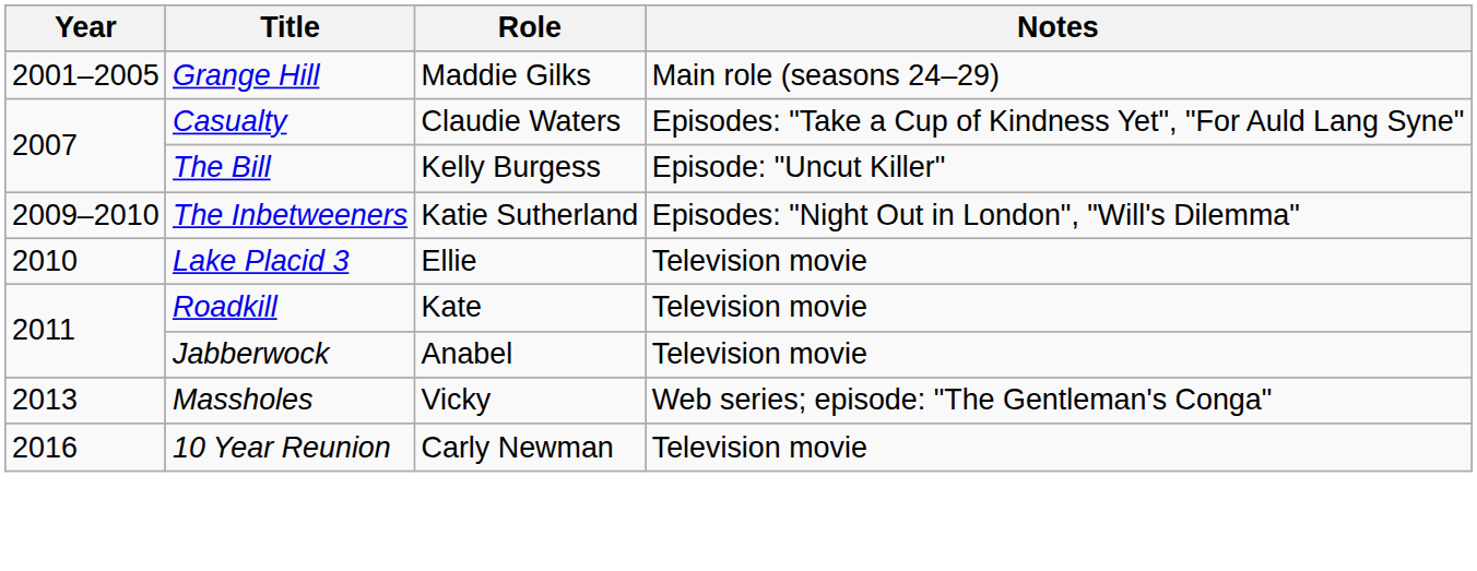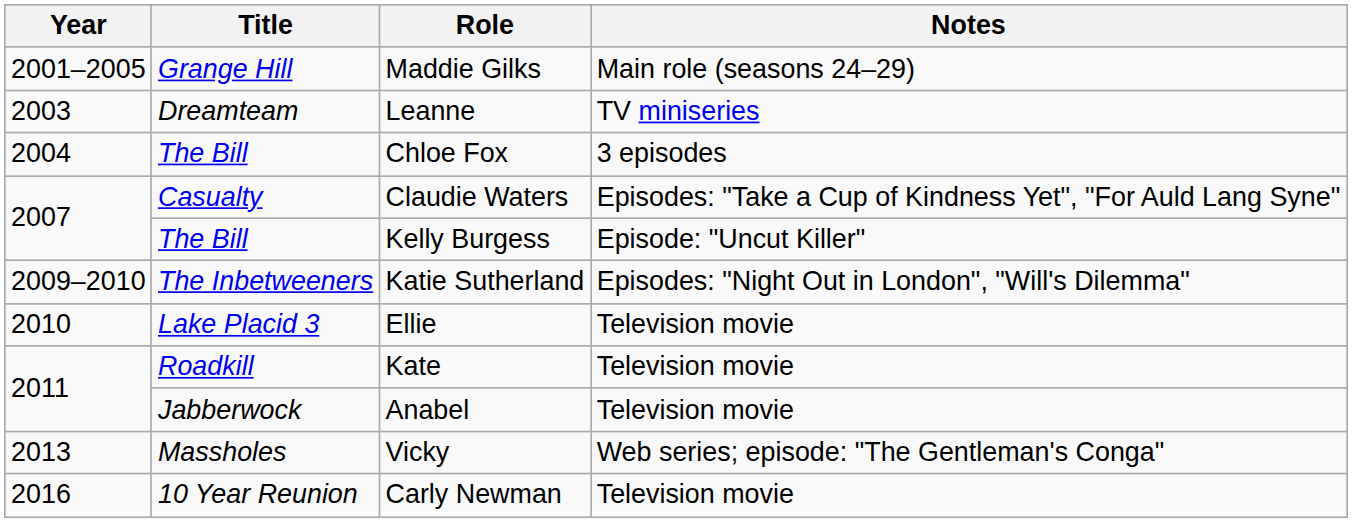+ row: 2003 | Dreamteam | Leanne | TV miniseries
+ row: 2004 | The Bill | Chloe Fox | 3 episodes
